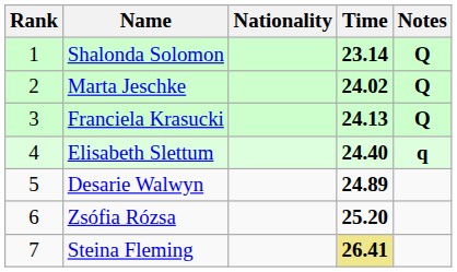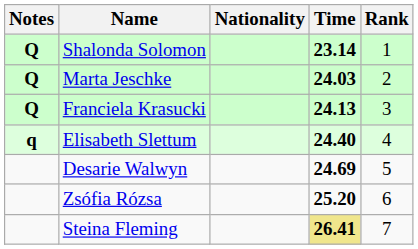columns swapped: Rank <-> Notes
Marta Jeschke | Time: 24.02 -> 24.03
Desarie Walwyn | Time: 24.89 -> 24.69
